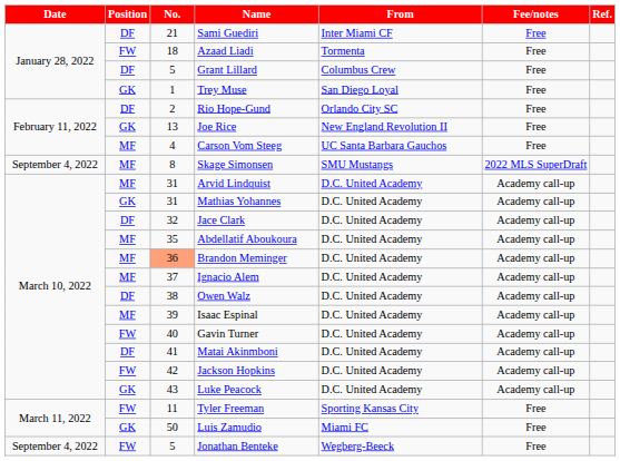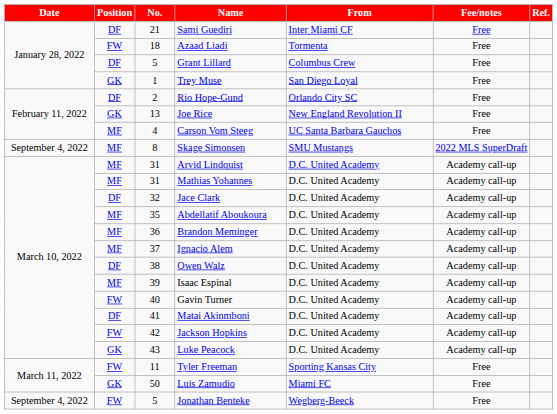Mathias Yohannes | Position: GK -> MF
Brandon Meminger | No.: lightsalmon background -> no background
